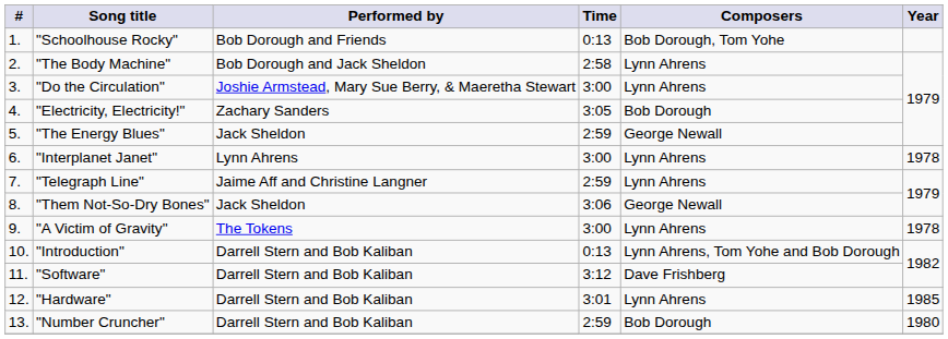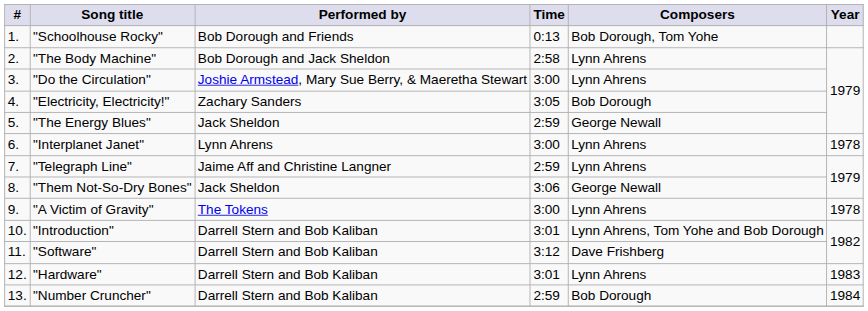"Introduction" | Time: 0:13 -> 3:01
"Hardware" | Year: 1985 -> 1983
"Number Cruncher" | Year: 1980 -> 1984
